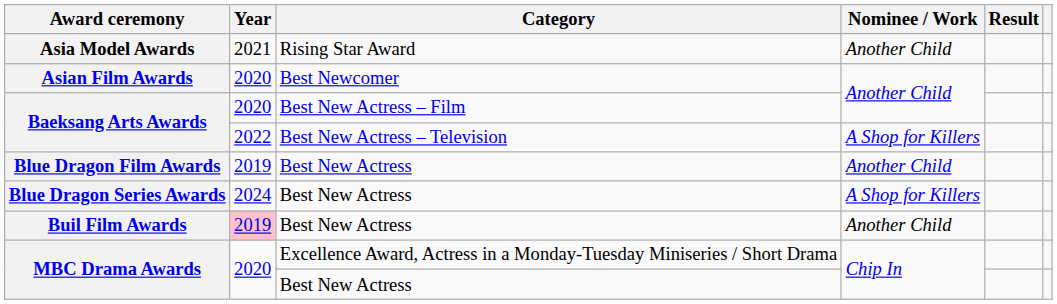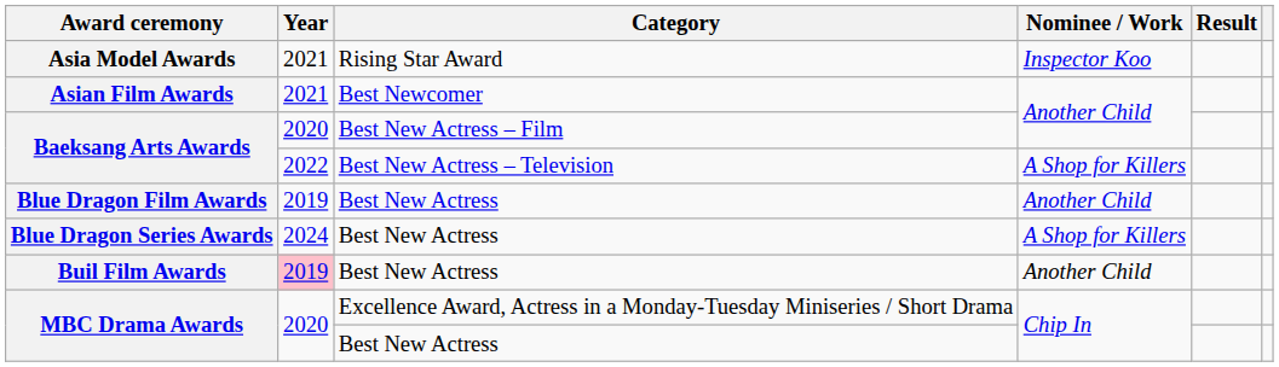Asia Model Awards | Nominee / Work: Another Child -> Inspector Koo
Asian Film Awards | Year: 2020 -> 2021
